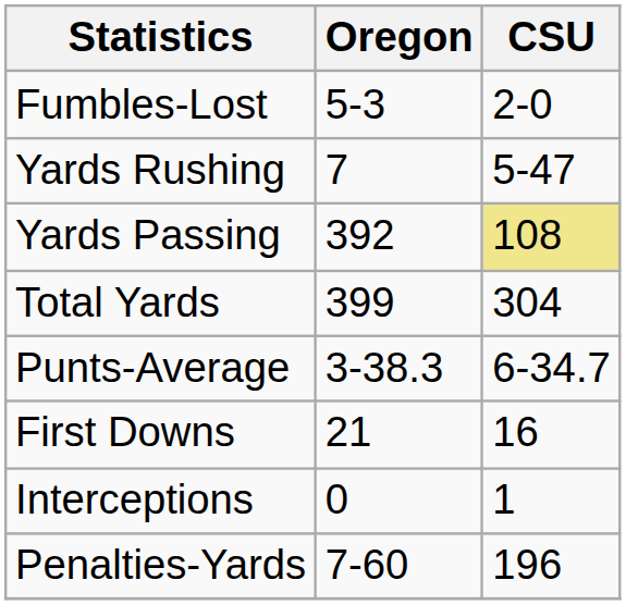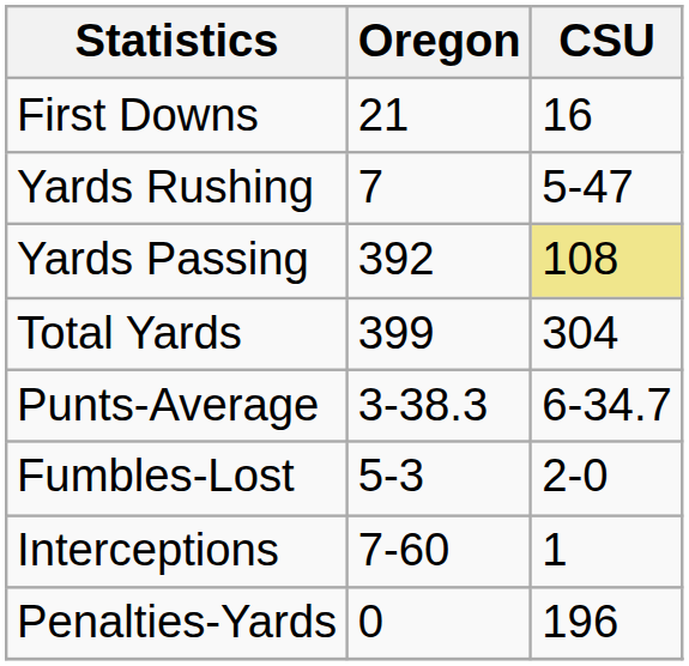rows swapped: First Downs <-> Fumbles-Lost
Interceptions | Oregon: 0 -> 7-60
Penalties-Yards | Oregon: 7-60 -> 0
